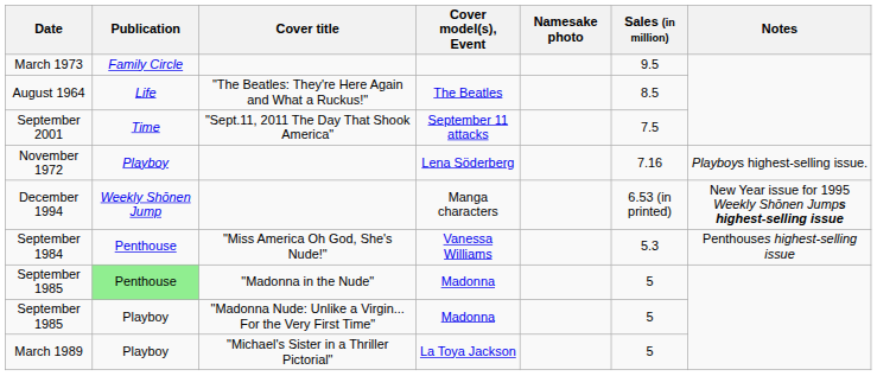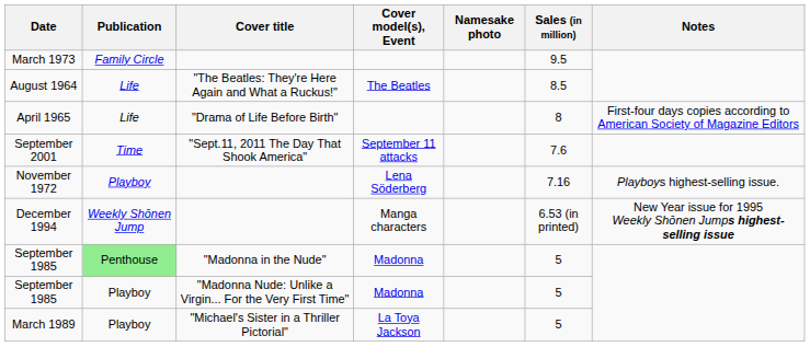+ row: April 1965 | Life | "Drama of Life Before Birth" | 8 | First-four days copies according to American Society of Magazine Editors
September 2001 | Sales (in million): 7.5 -> 7.6
- row: September 1984 | Penthouse | "Miss America Oh God, She's Nude!" | Vanessa Williams | 5.3 | Penthouses highest-selling issue
